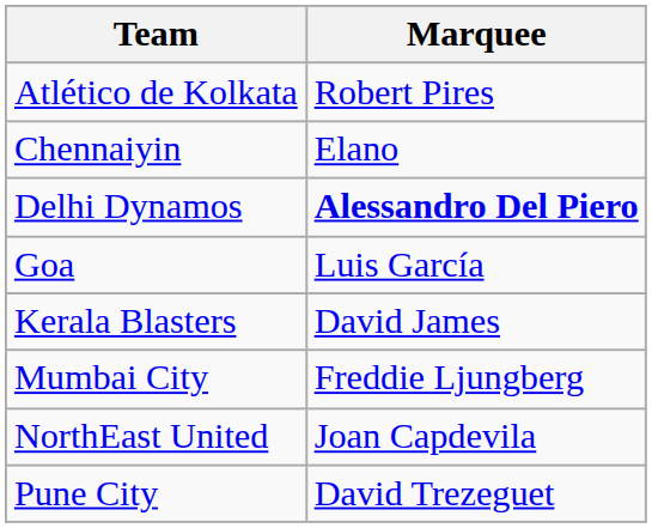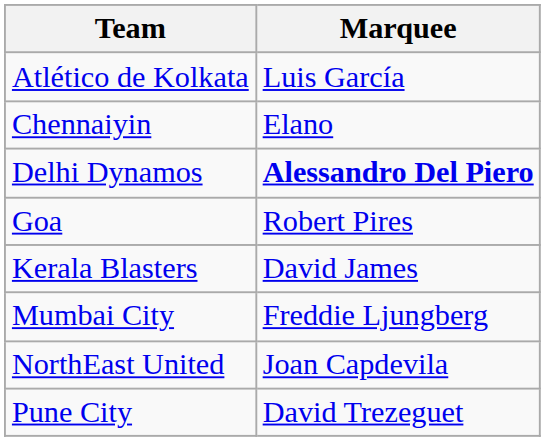Atlético de Kolkata | Marquee: Robert Pires -> Luis García
Goa | Marquee: Luis García -> Robert Pires
